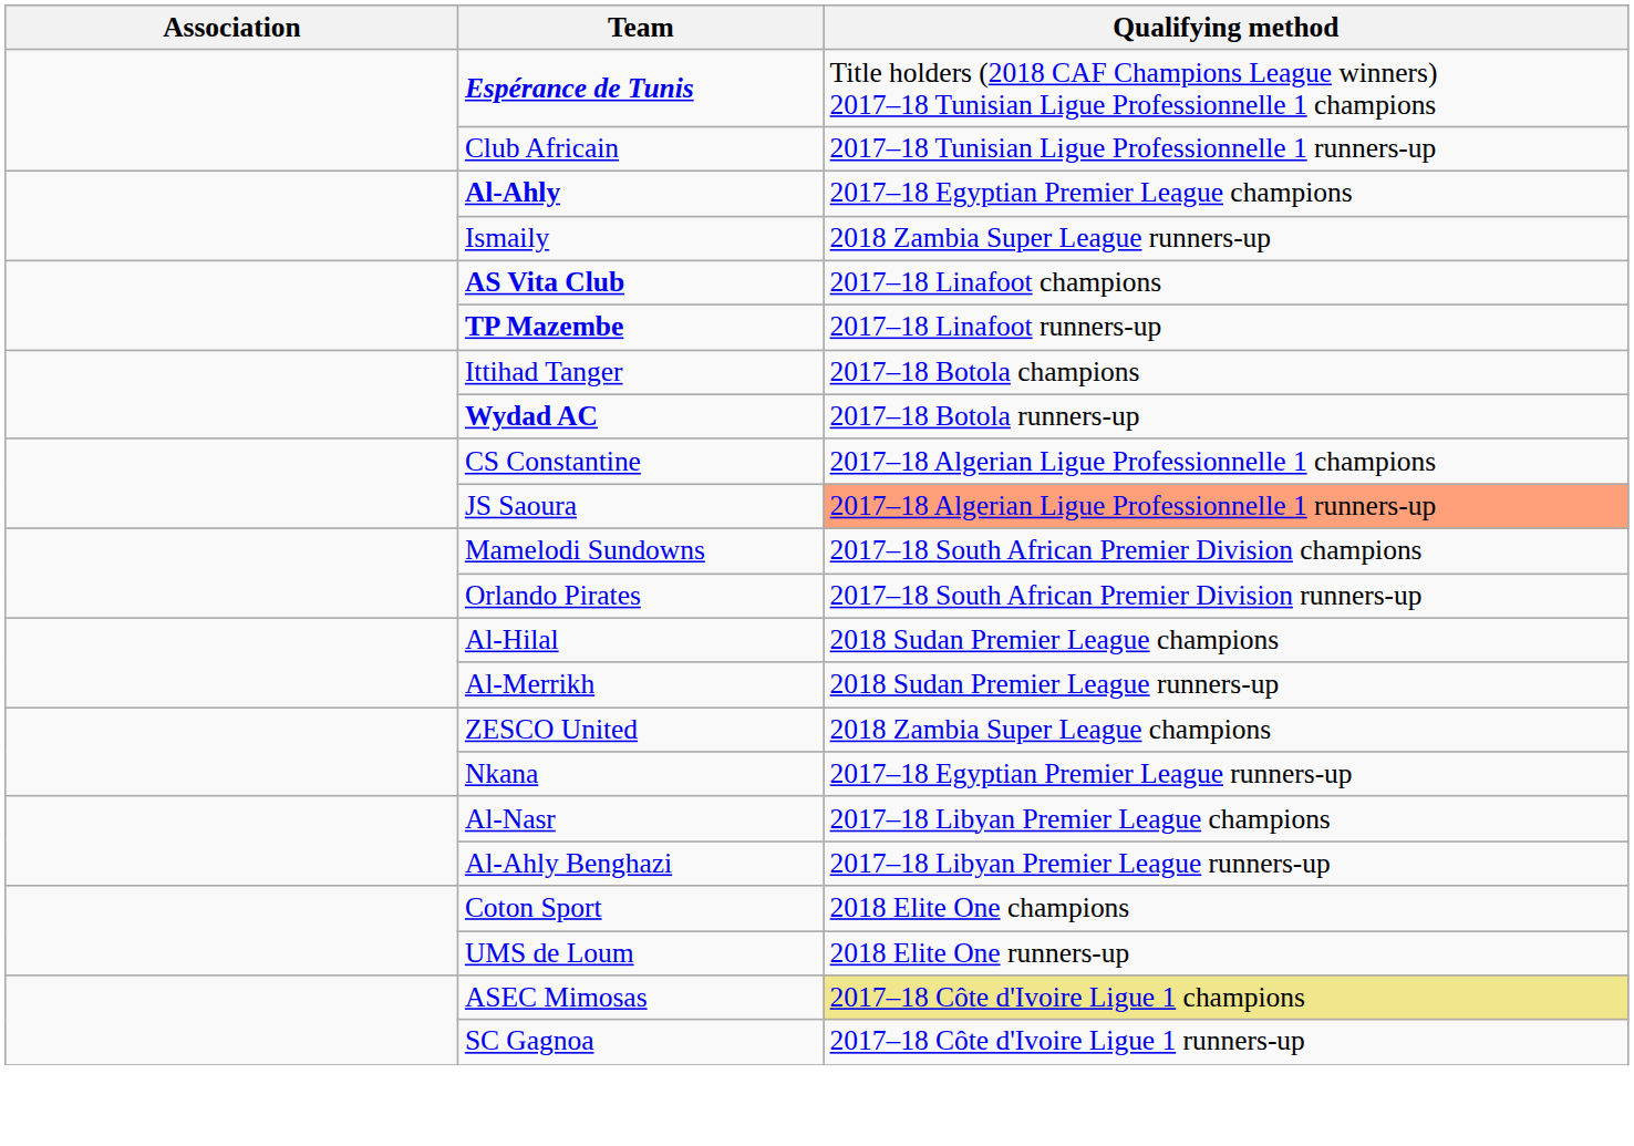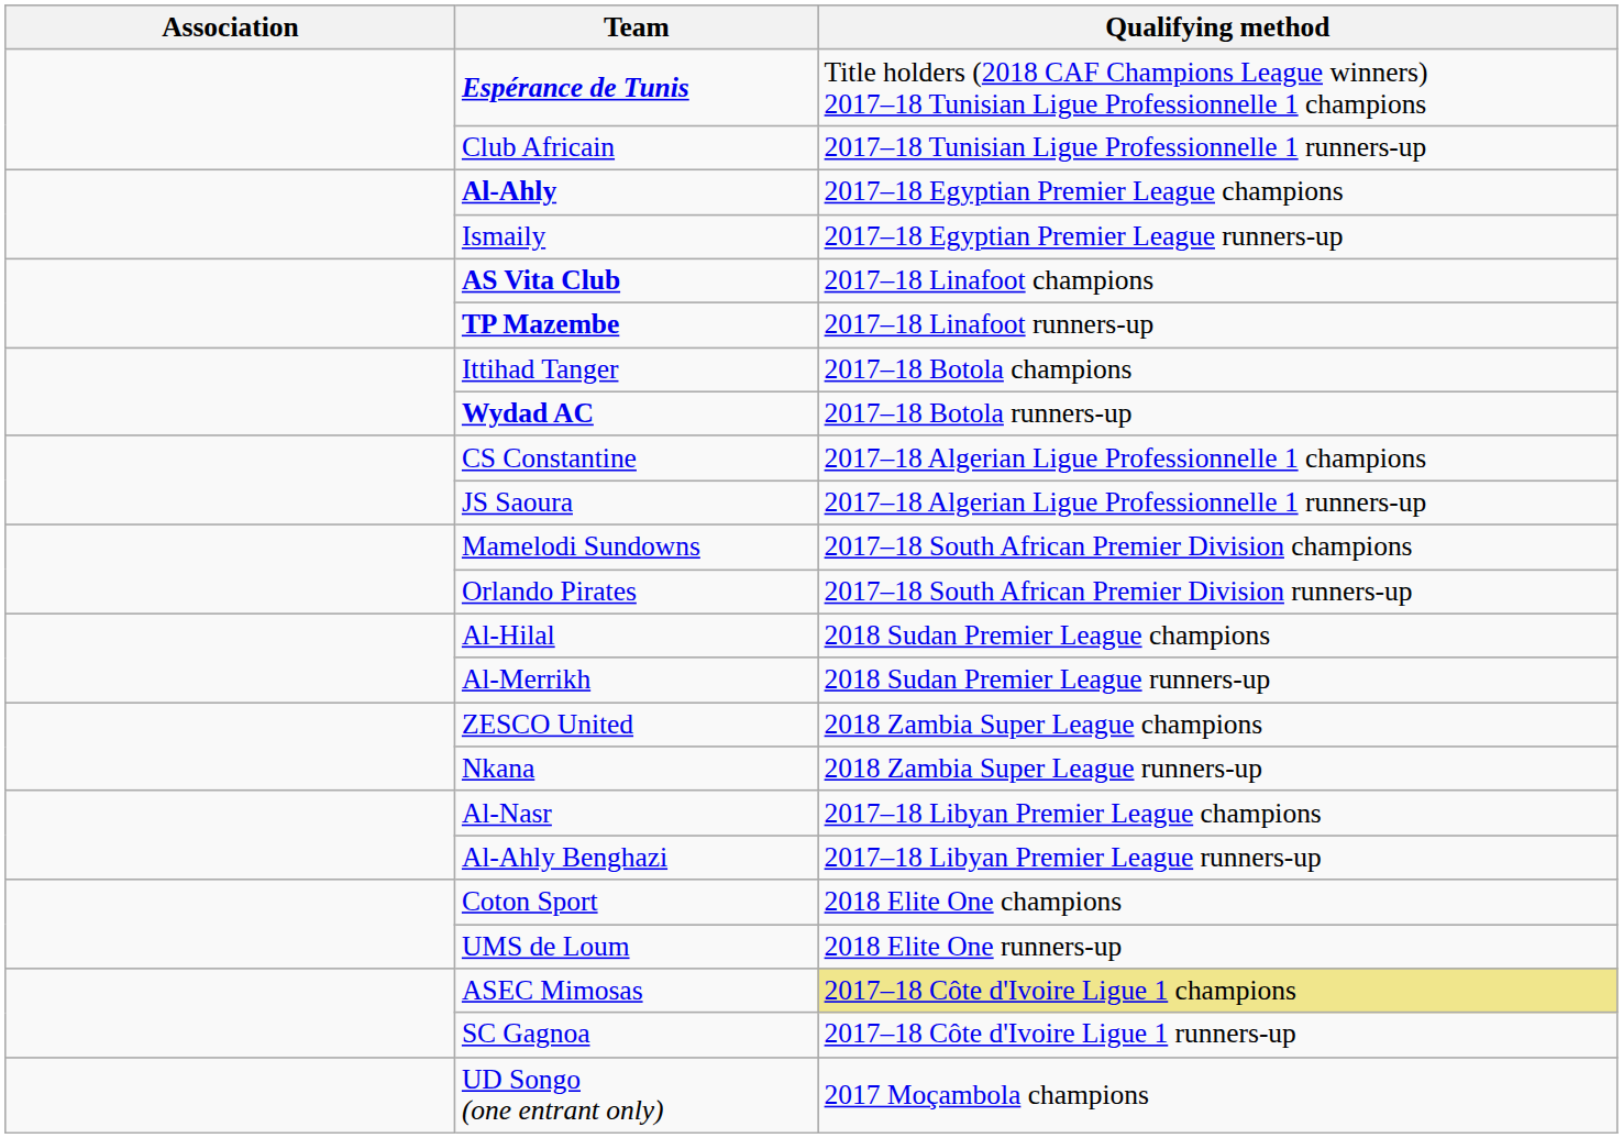Ismaily | Qualifying method: 2018 Zambia Super League runners-up -> 2017–18 Egyptian Premier League runners-up
JS Saoura | Qualifying method: lightsalmon background -> no background
Nkana | Qualifying method: 2017–18 Egyptian Premier League runners-up -> 2018 Zambia Super League runners-up
+ row: UD Songo (one entrant only) | 2017 Moçambola champions
